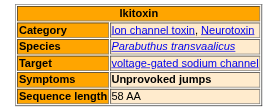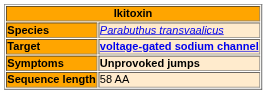- row: Category | Ion channel toxin, Neurotoxin
Target | column 2: normal -> bold
